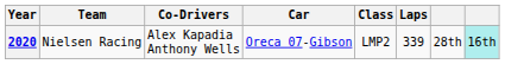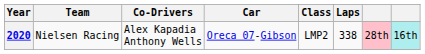2020 | Laps: 339 -> 338
2020 | column 7: no background -> pink background
